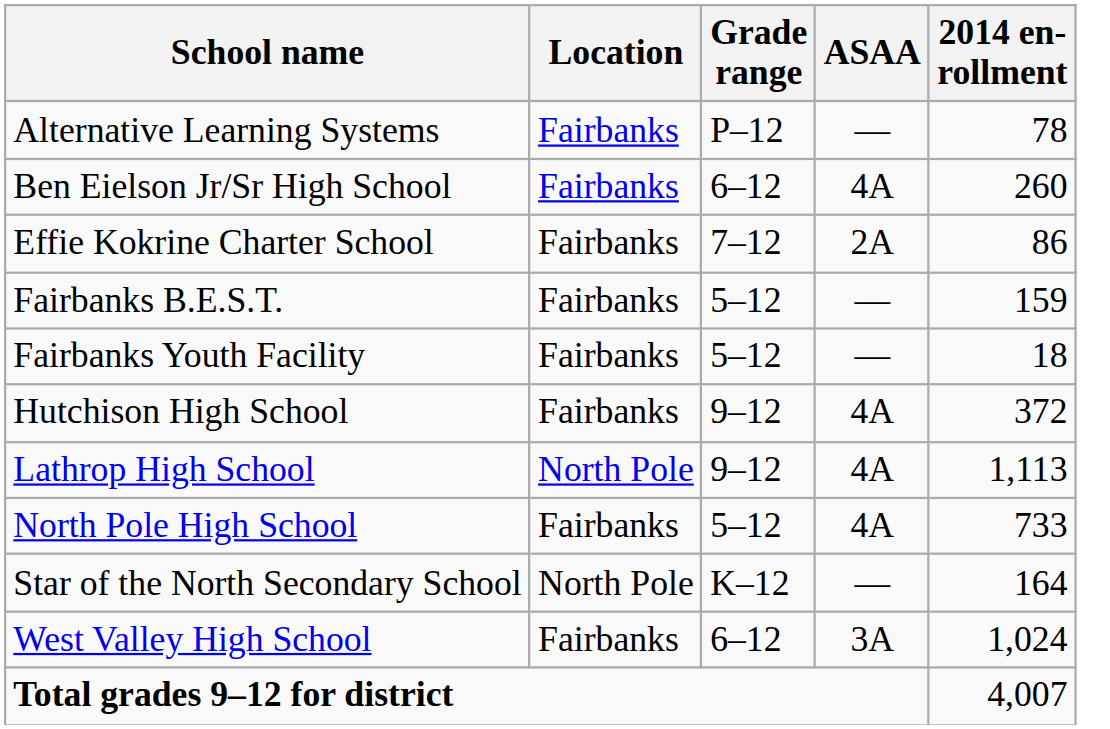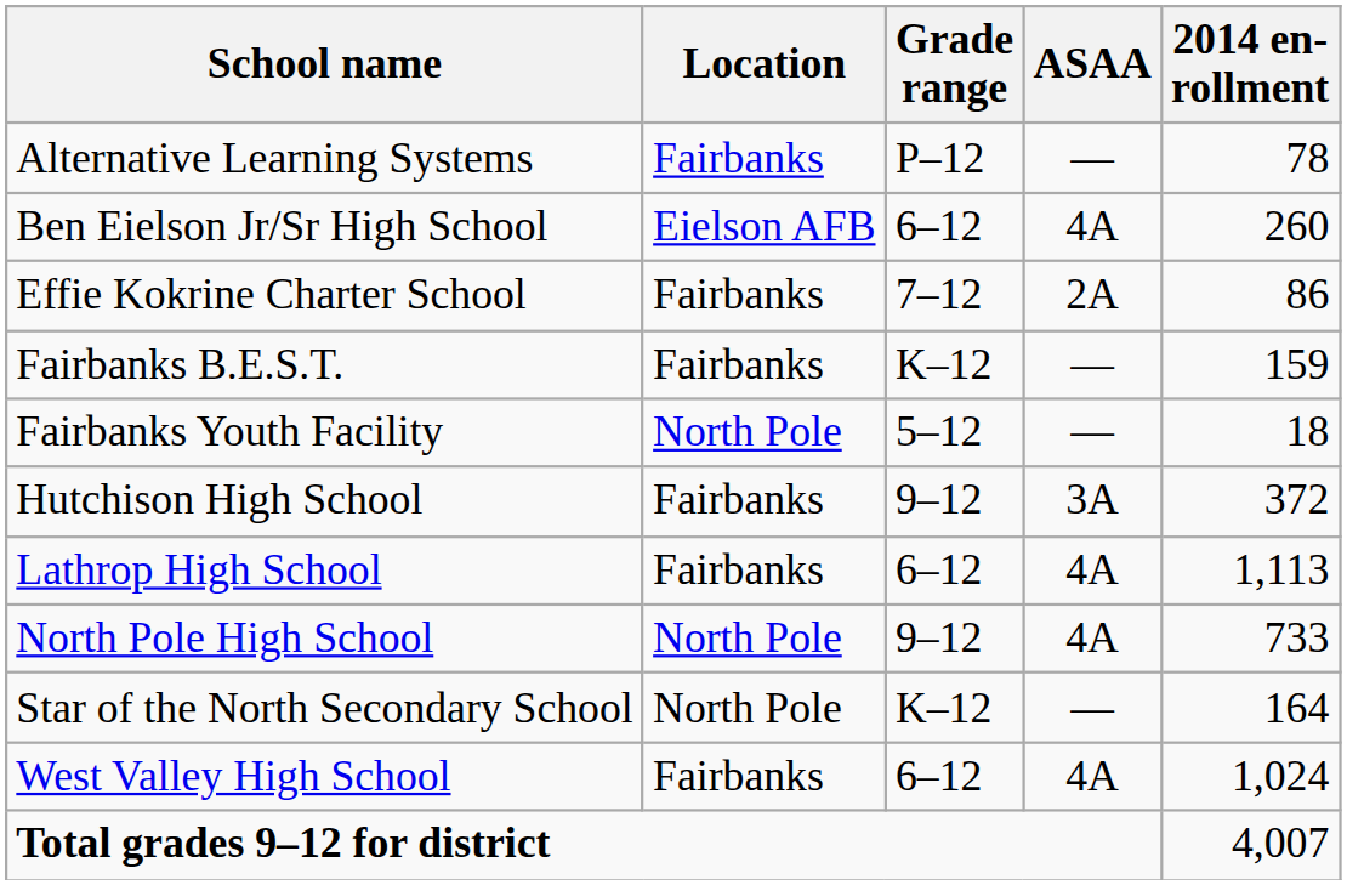Ben Eielson Jr/Sr High School | Location: Fairbanks -> Eielson AFB
Fairbanks B.E.S.T. | Grade range: 5–12 -> K–12
Fairbanks Youth Facility | Location: Fairbanks -> North Pole
Hutchison High School | ASAA: 4A -> 3A
Lathrop High School | Location: North Pole -> Fairbanks
Lathrop High School | Grade range: 9–12 -> 6–12
North Pole High School | Location: Fairbanks -> North Pole
North Pole High School | Grade range: 5–12 -> 9–12
West Valley High School | ASAA: 3A -> 4A
